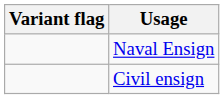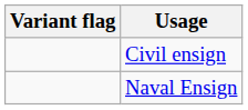rows swapped: Civil ensign <-> Naval Ensign
